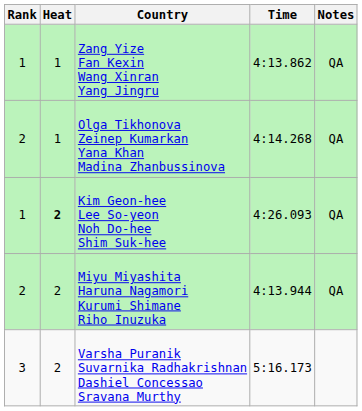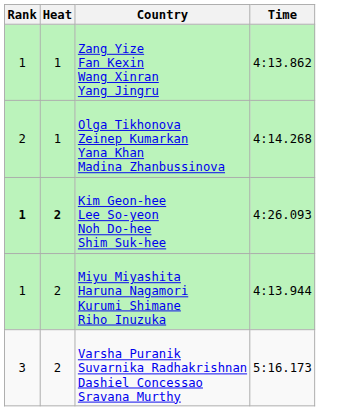- column: Notes | QA | QA | QA | QA
Kim Geon-hee Lee So-yeon Noh Do-hee Shim Suk-hee | Rank: normal -> bold
Miyu Miyashita Haruna Nagamori Kurumi Shimane Riho Inuzuka | Rank: 2 -> 1
